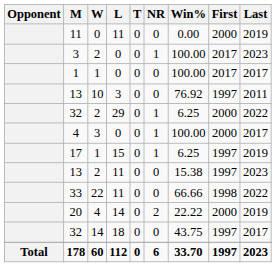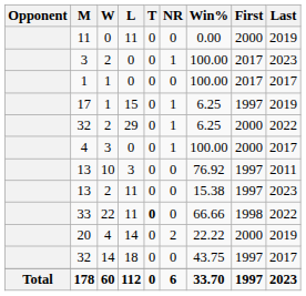rows swapped: 17 <-> 13 / 10
33 | T: normal -> bold
